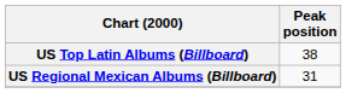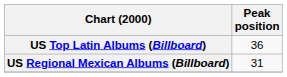US Top Latin Albums (Billboard) | Peak position: 38 -> 36
